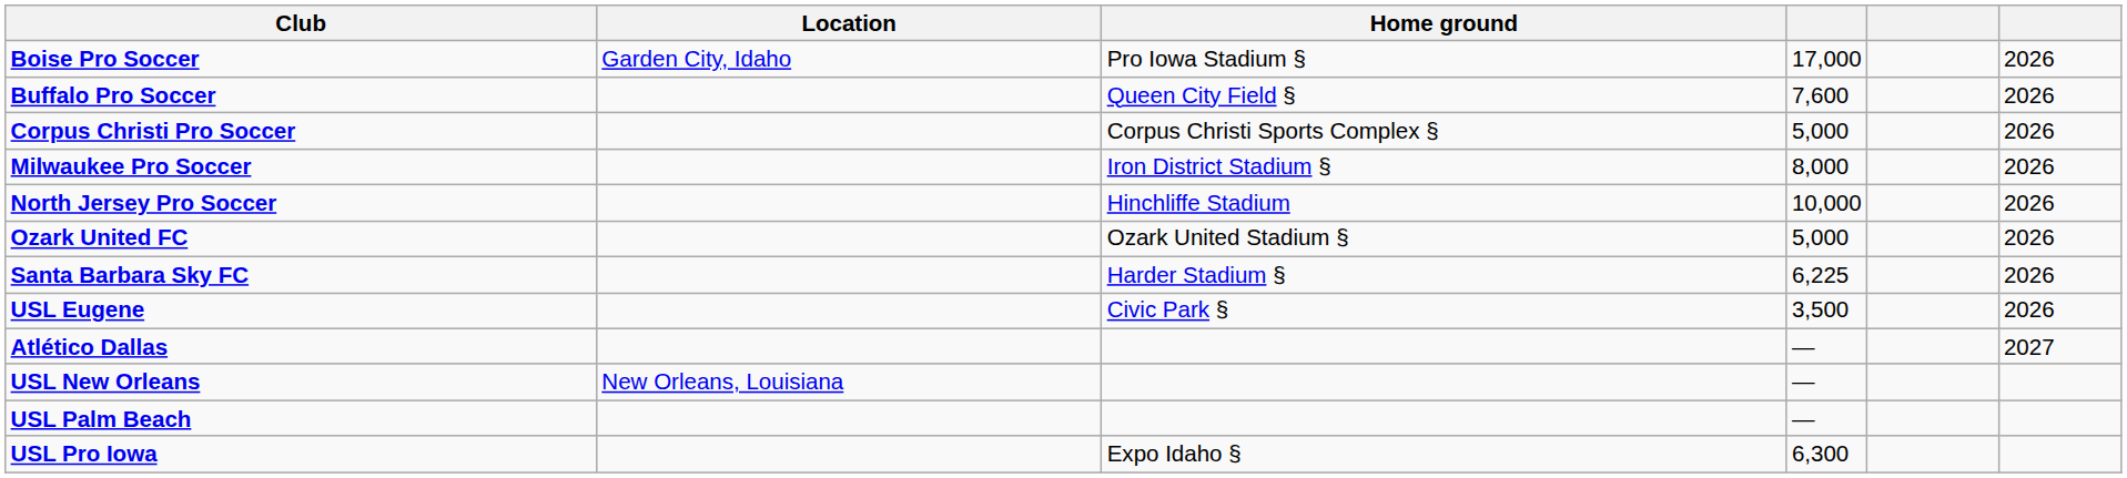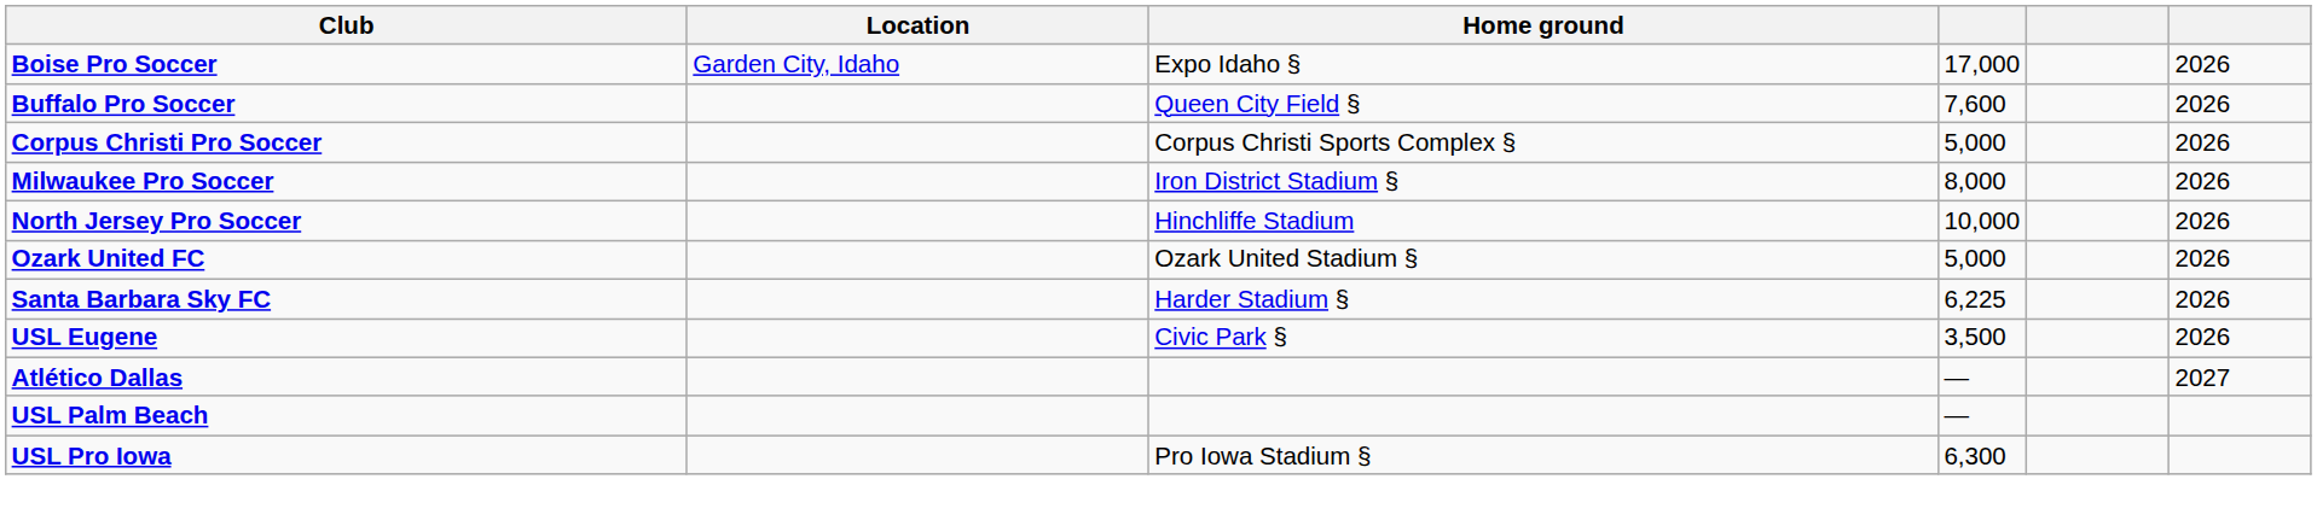Boise Pro Soccer | Home ground: Pro Iowa Stadium § -> Expo Idaho §
- row: USL New Orleans | New Orleans, Louisiana | —
USL Pro Iowa | Home ground: Expo Idaho § -> Pro Iowa Stadium §
